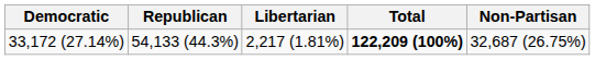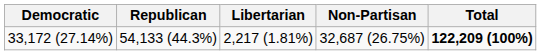columns swapped: Non-Partisan <-> Total
